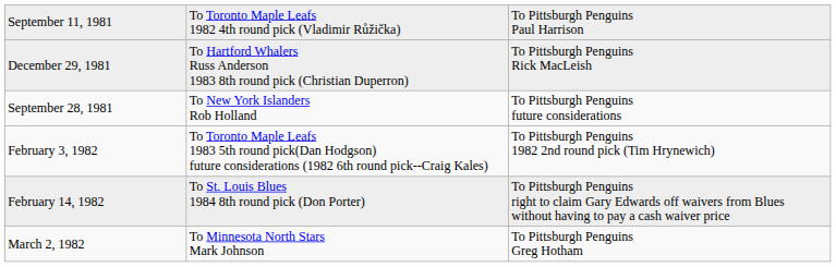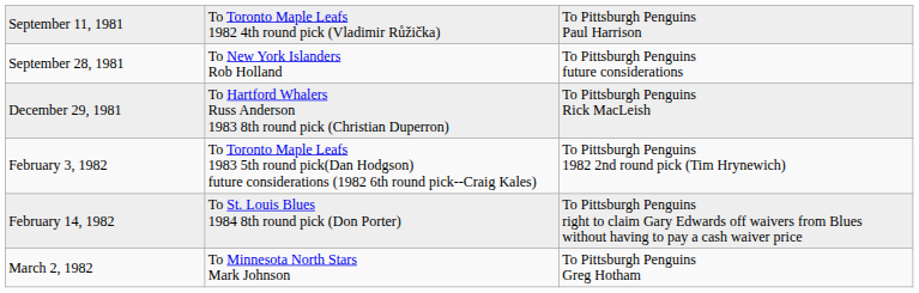rows swapped: September 28, 1981 <-> December 29, 1981
